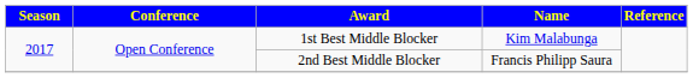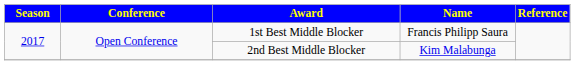1st Best Middle Blocker | Name: Kim Malabunga -> Francis Philipp Saura
2nd Best Middle Blocker | Name: Francis Philipp Saura -> Kim Malabunga
